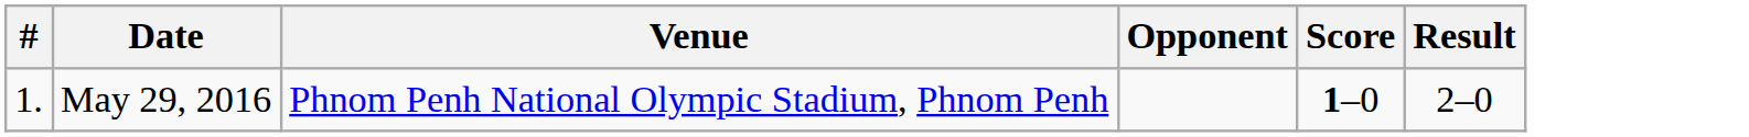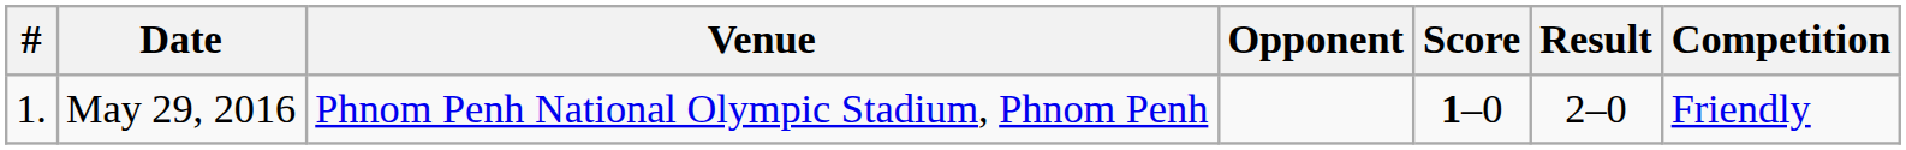+ column: Competition | Friendly
